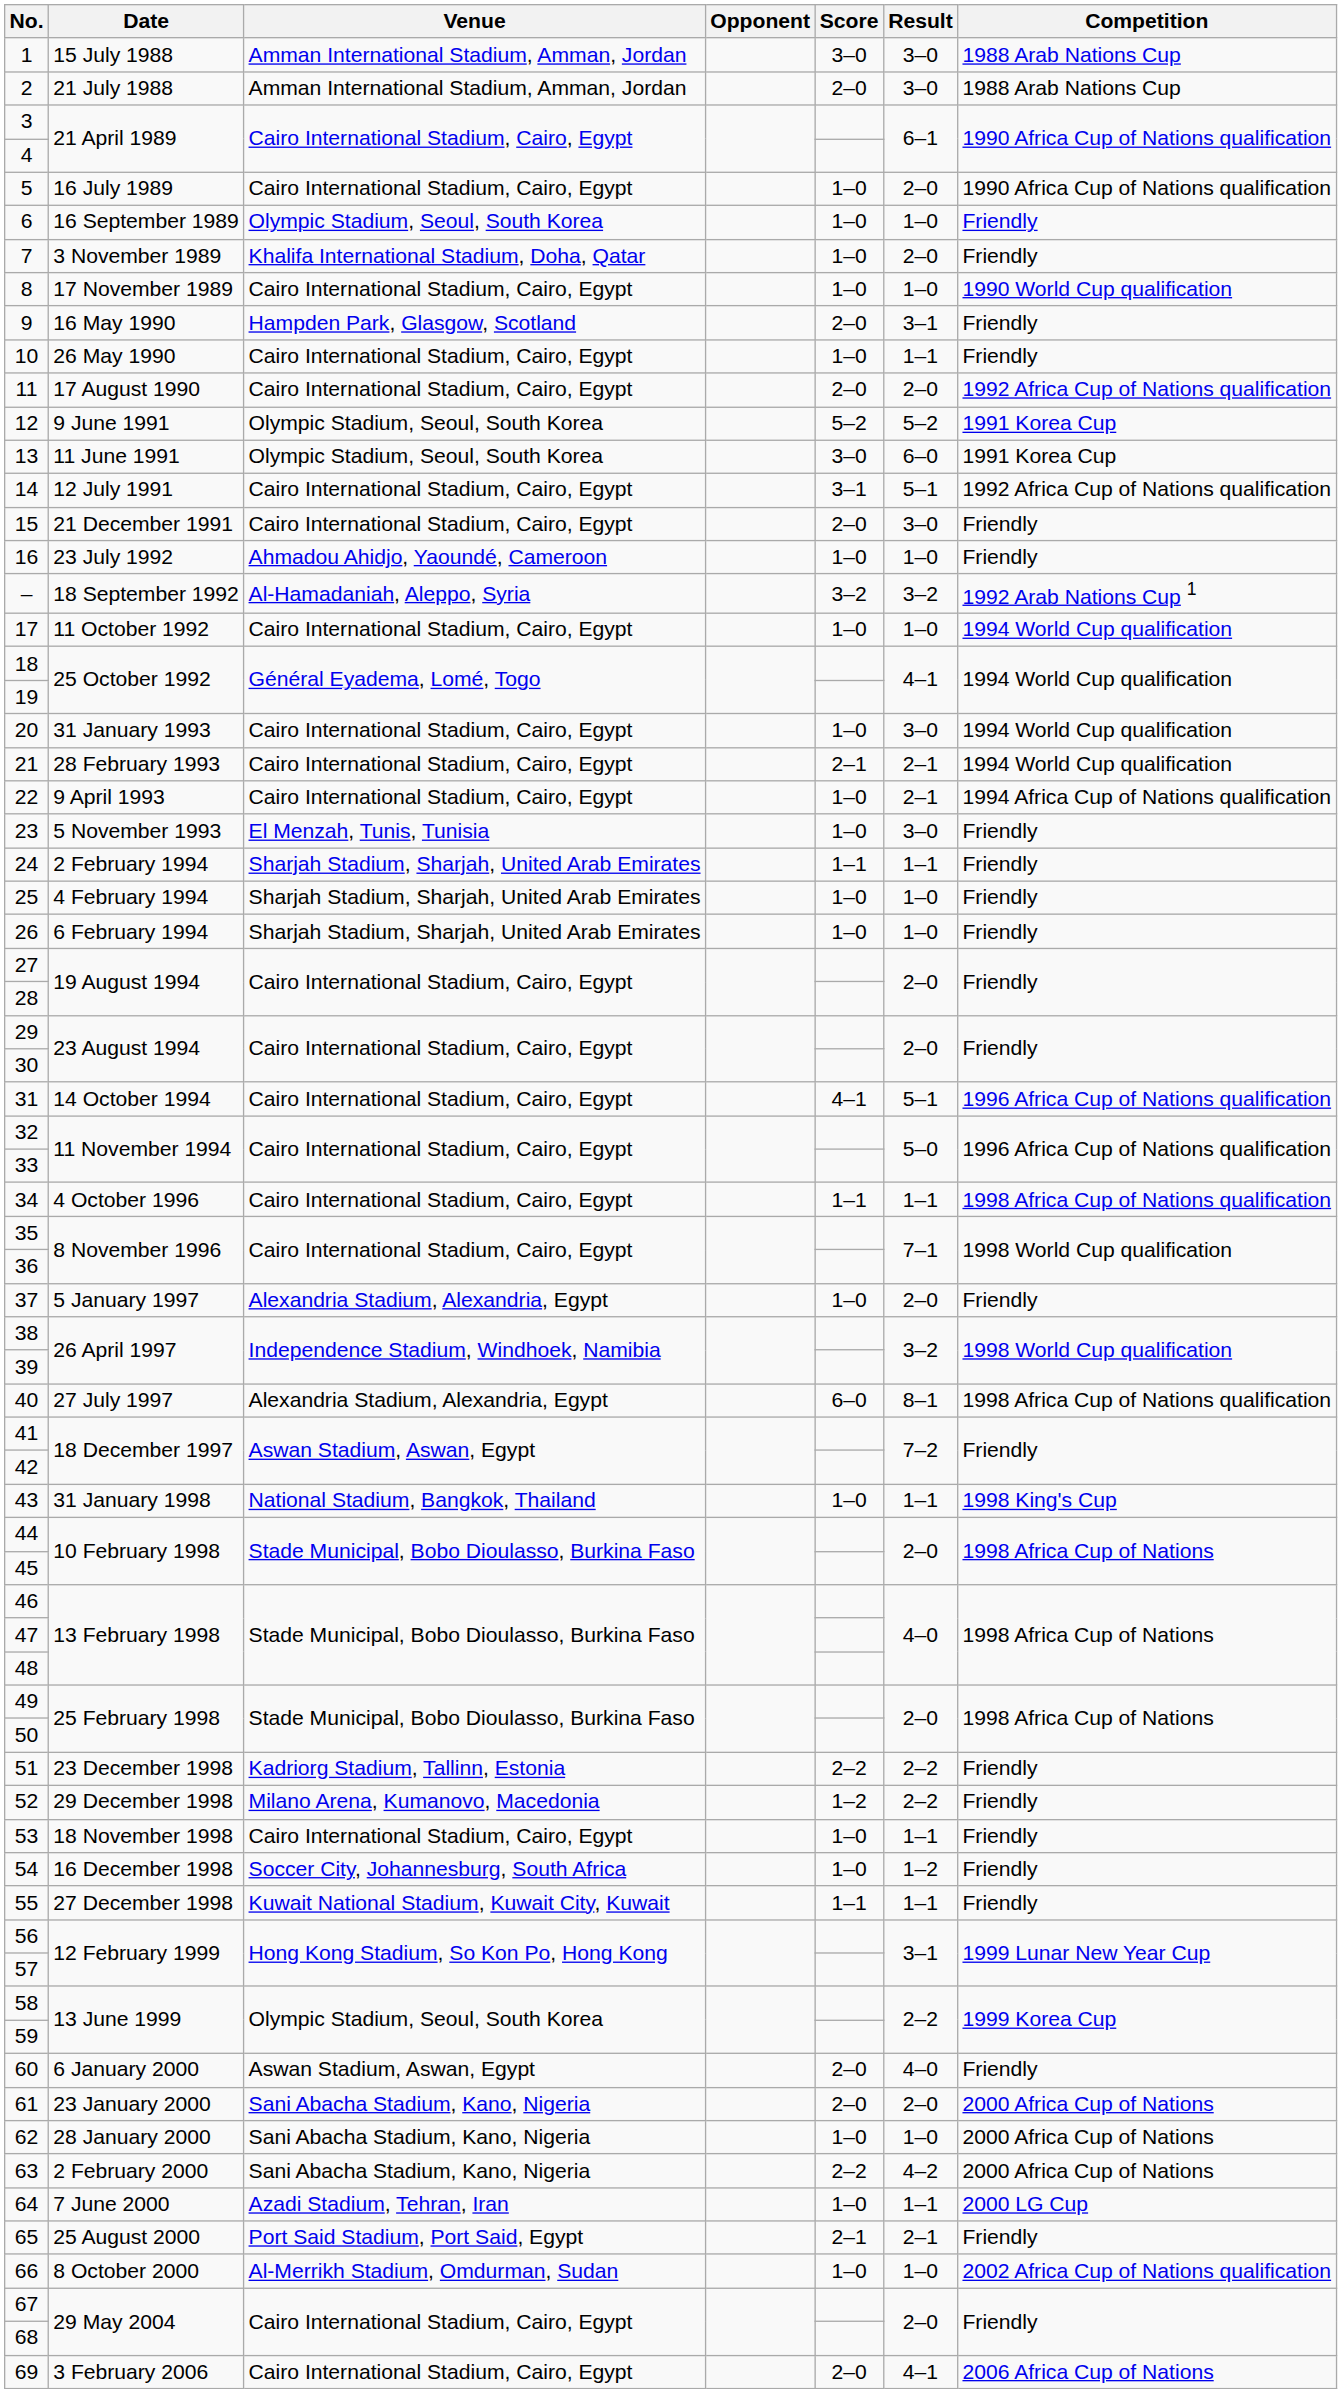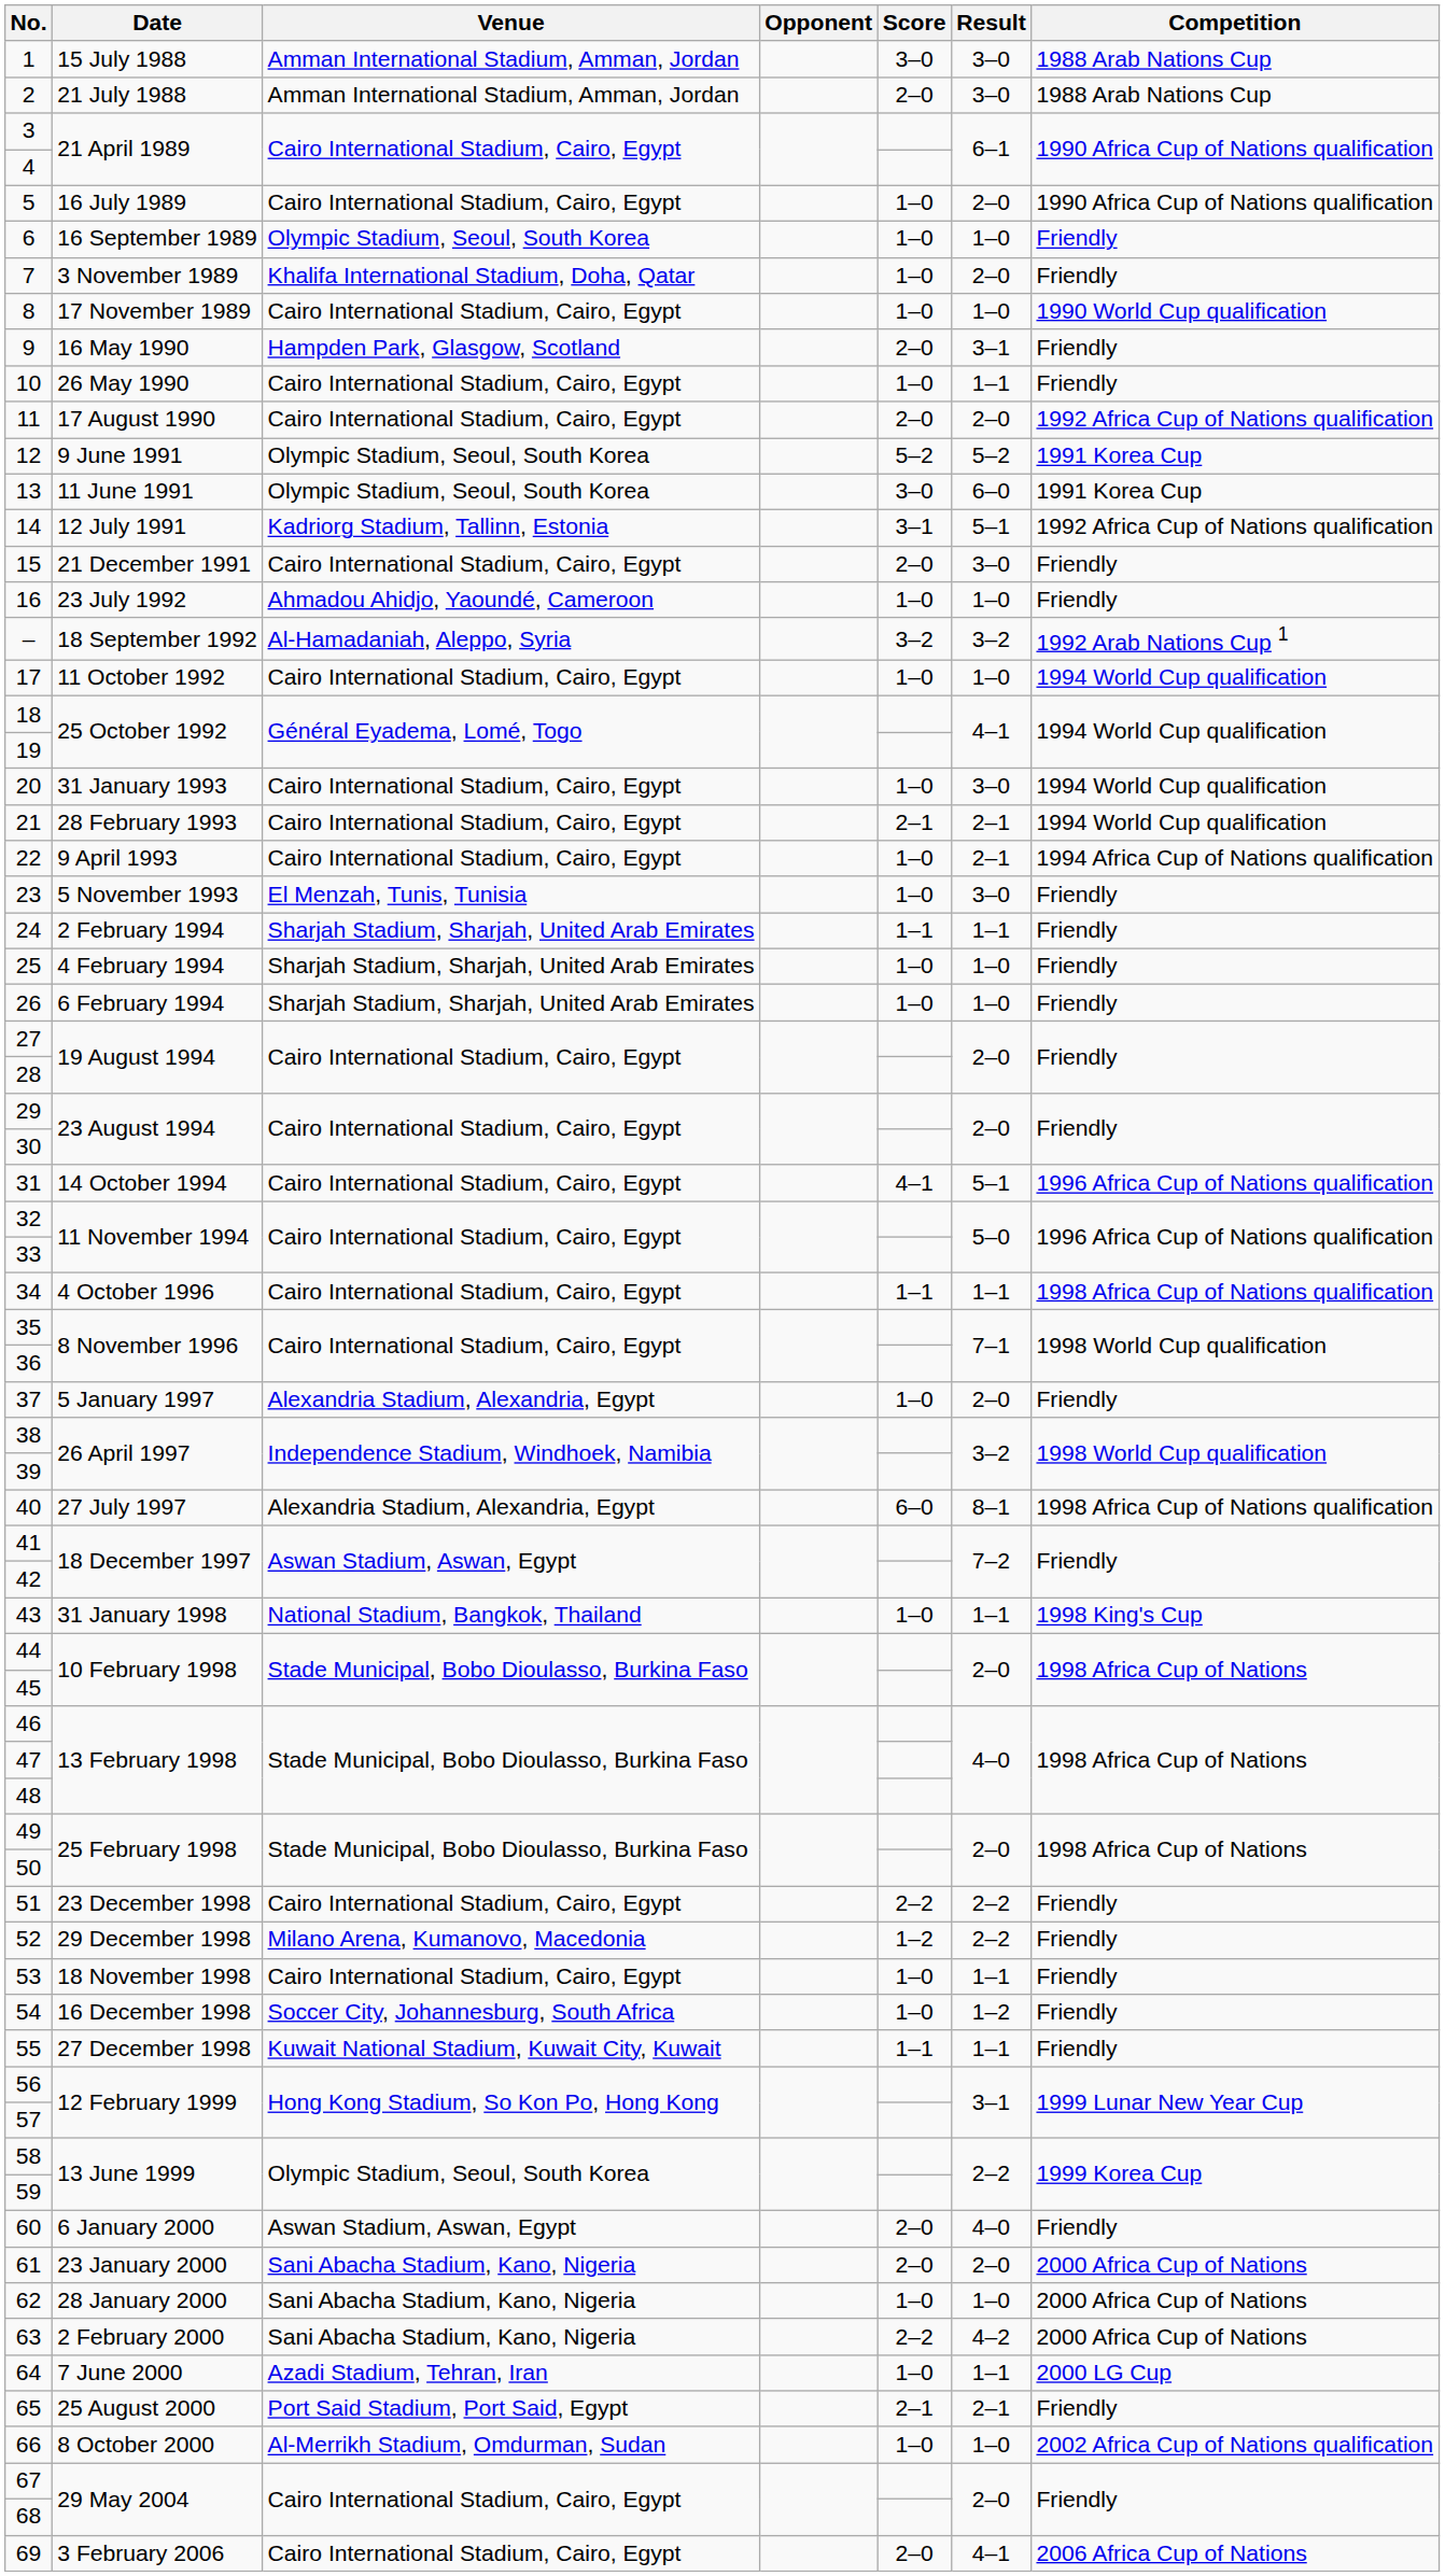14 | Venue: Cairo International Stadium, Cairo, Egypt -> Kadriorg Stadium, Tallinn, Estonia
51 | Venue: Kadriorg Stadium, Tallinn, Estonia -> Cairo International Stadium, Cairo, Egypt
